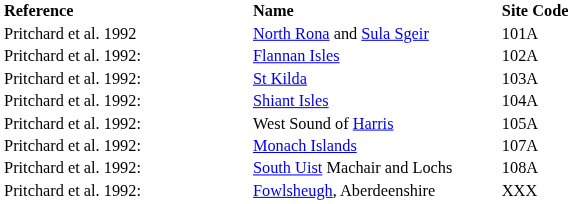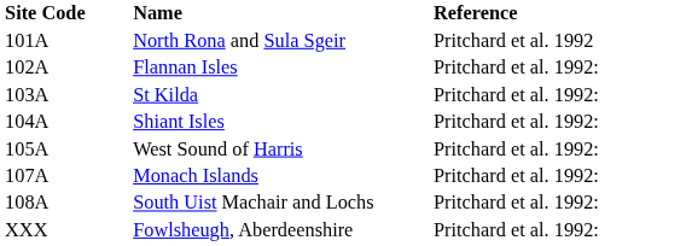columns swapped: Site Code <-> Reference
